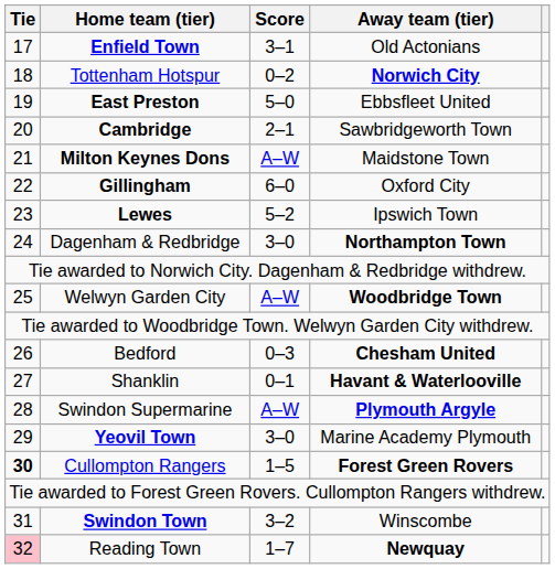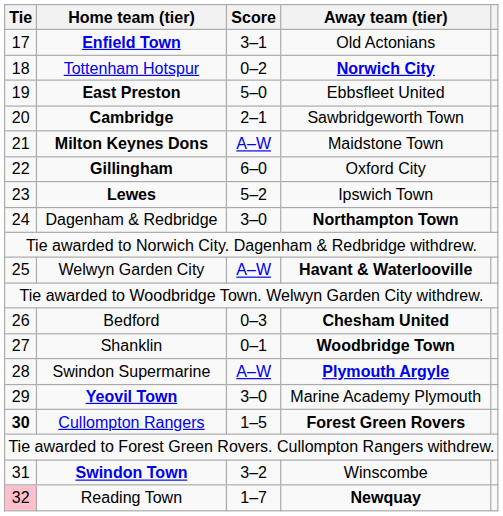Welwyn Garden City | Away team (tier): Woodbridge Town -> Havant & Waterlooville
Shanklin | Away team (tier): Havant & Waterlooville -> Woodbridge Town
